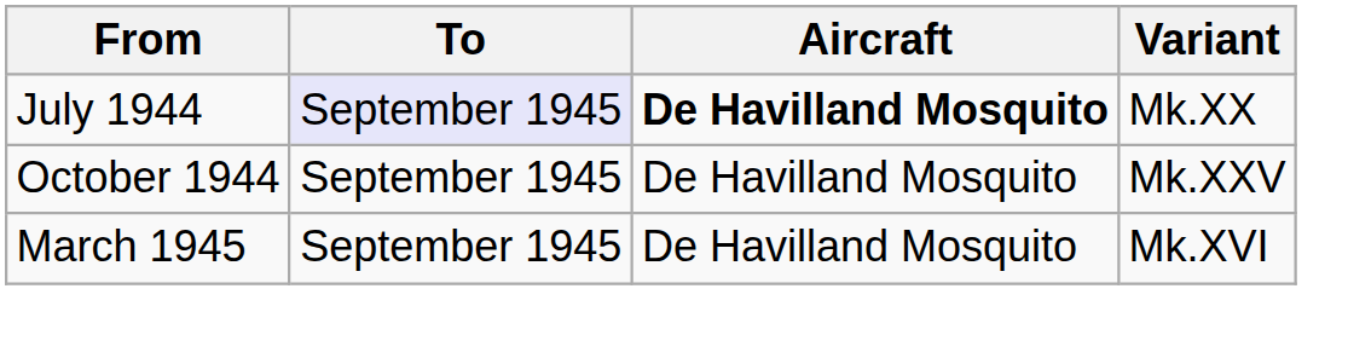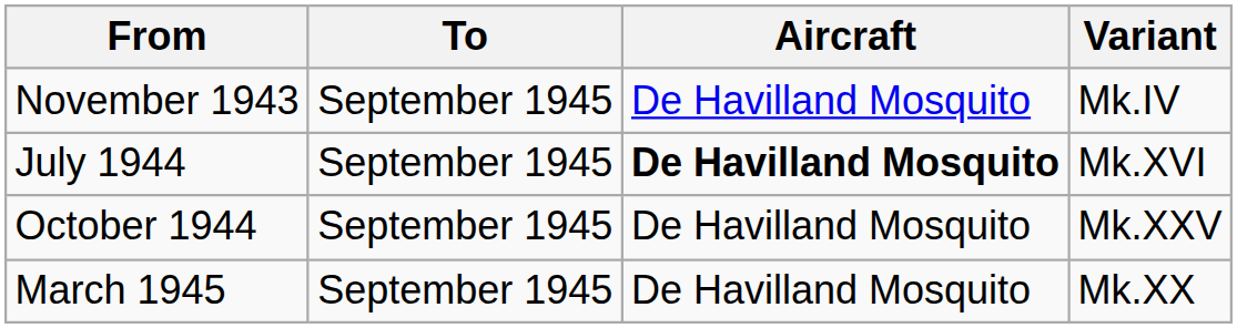+ row: November 1943 | September 1945 | De Havilland Mosquito | Mk.IV
July 1944 | To: lavender background -> no background
July 1944 | Variant: Mk.XX -> Mk.XVI
March 1945 | Variant: Mk.XVI -> Mk.XX
